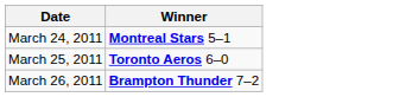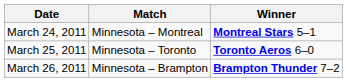+ column: Match | Minnesota – Montreal | Minnesota – Toronto | Minnesota – Brampton
